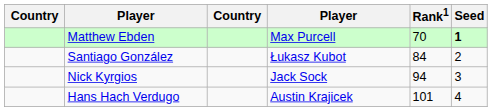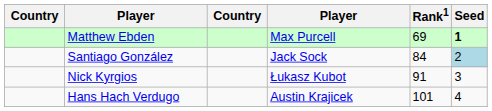Matthew Ebden | Rank1: 70 -> 69
Santiago González | column 4: Łukasz Kubot -> Jack Sock
Santiago González | Seed: no background -> lightblue background
Nick Kyrgios | column 4: Jack Sock -> Łukasz Kubot
Nick Kyrgios | Rank1: 94 -> 91
